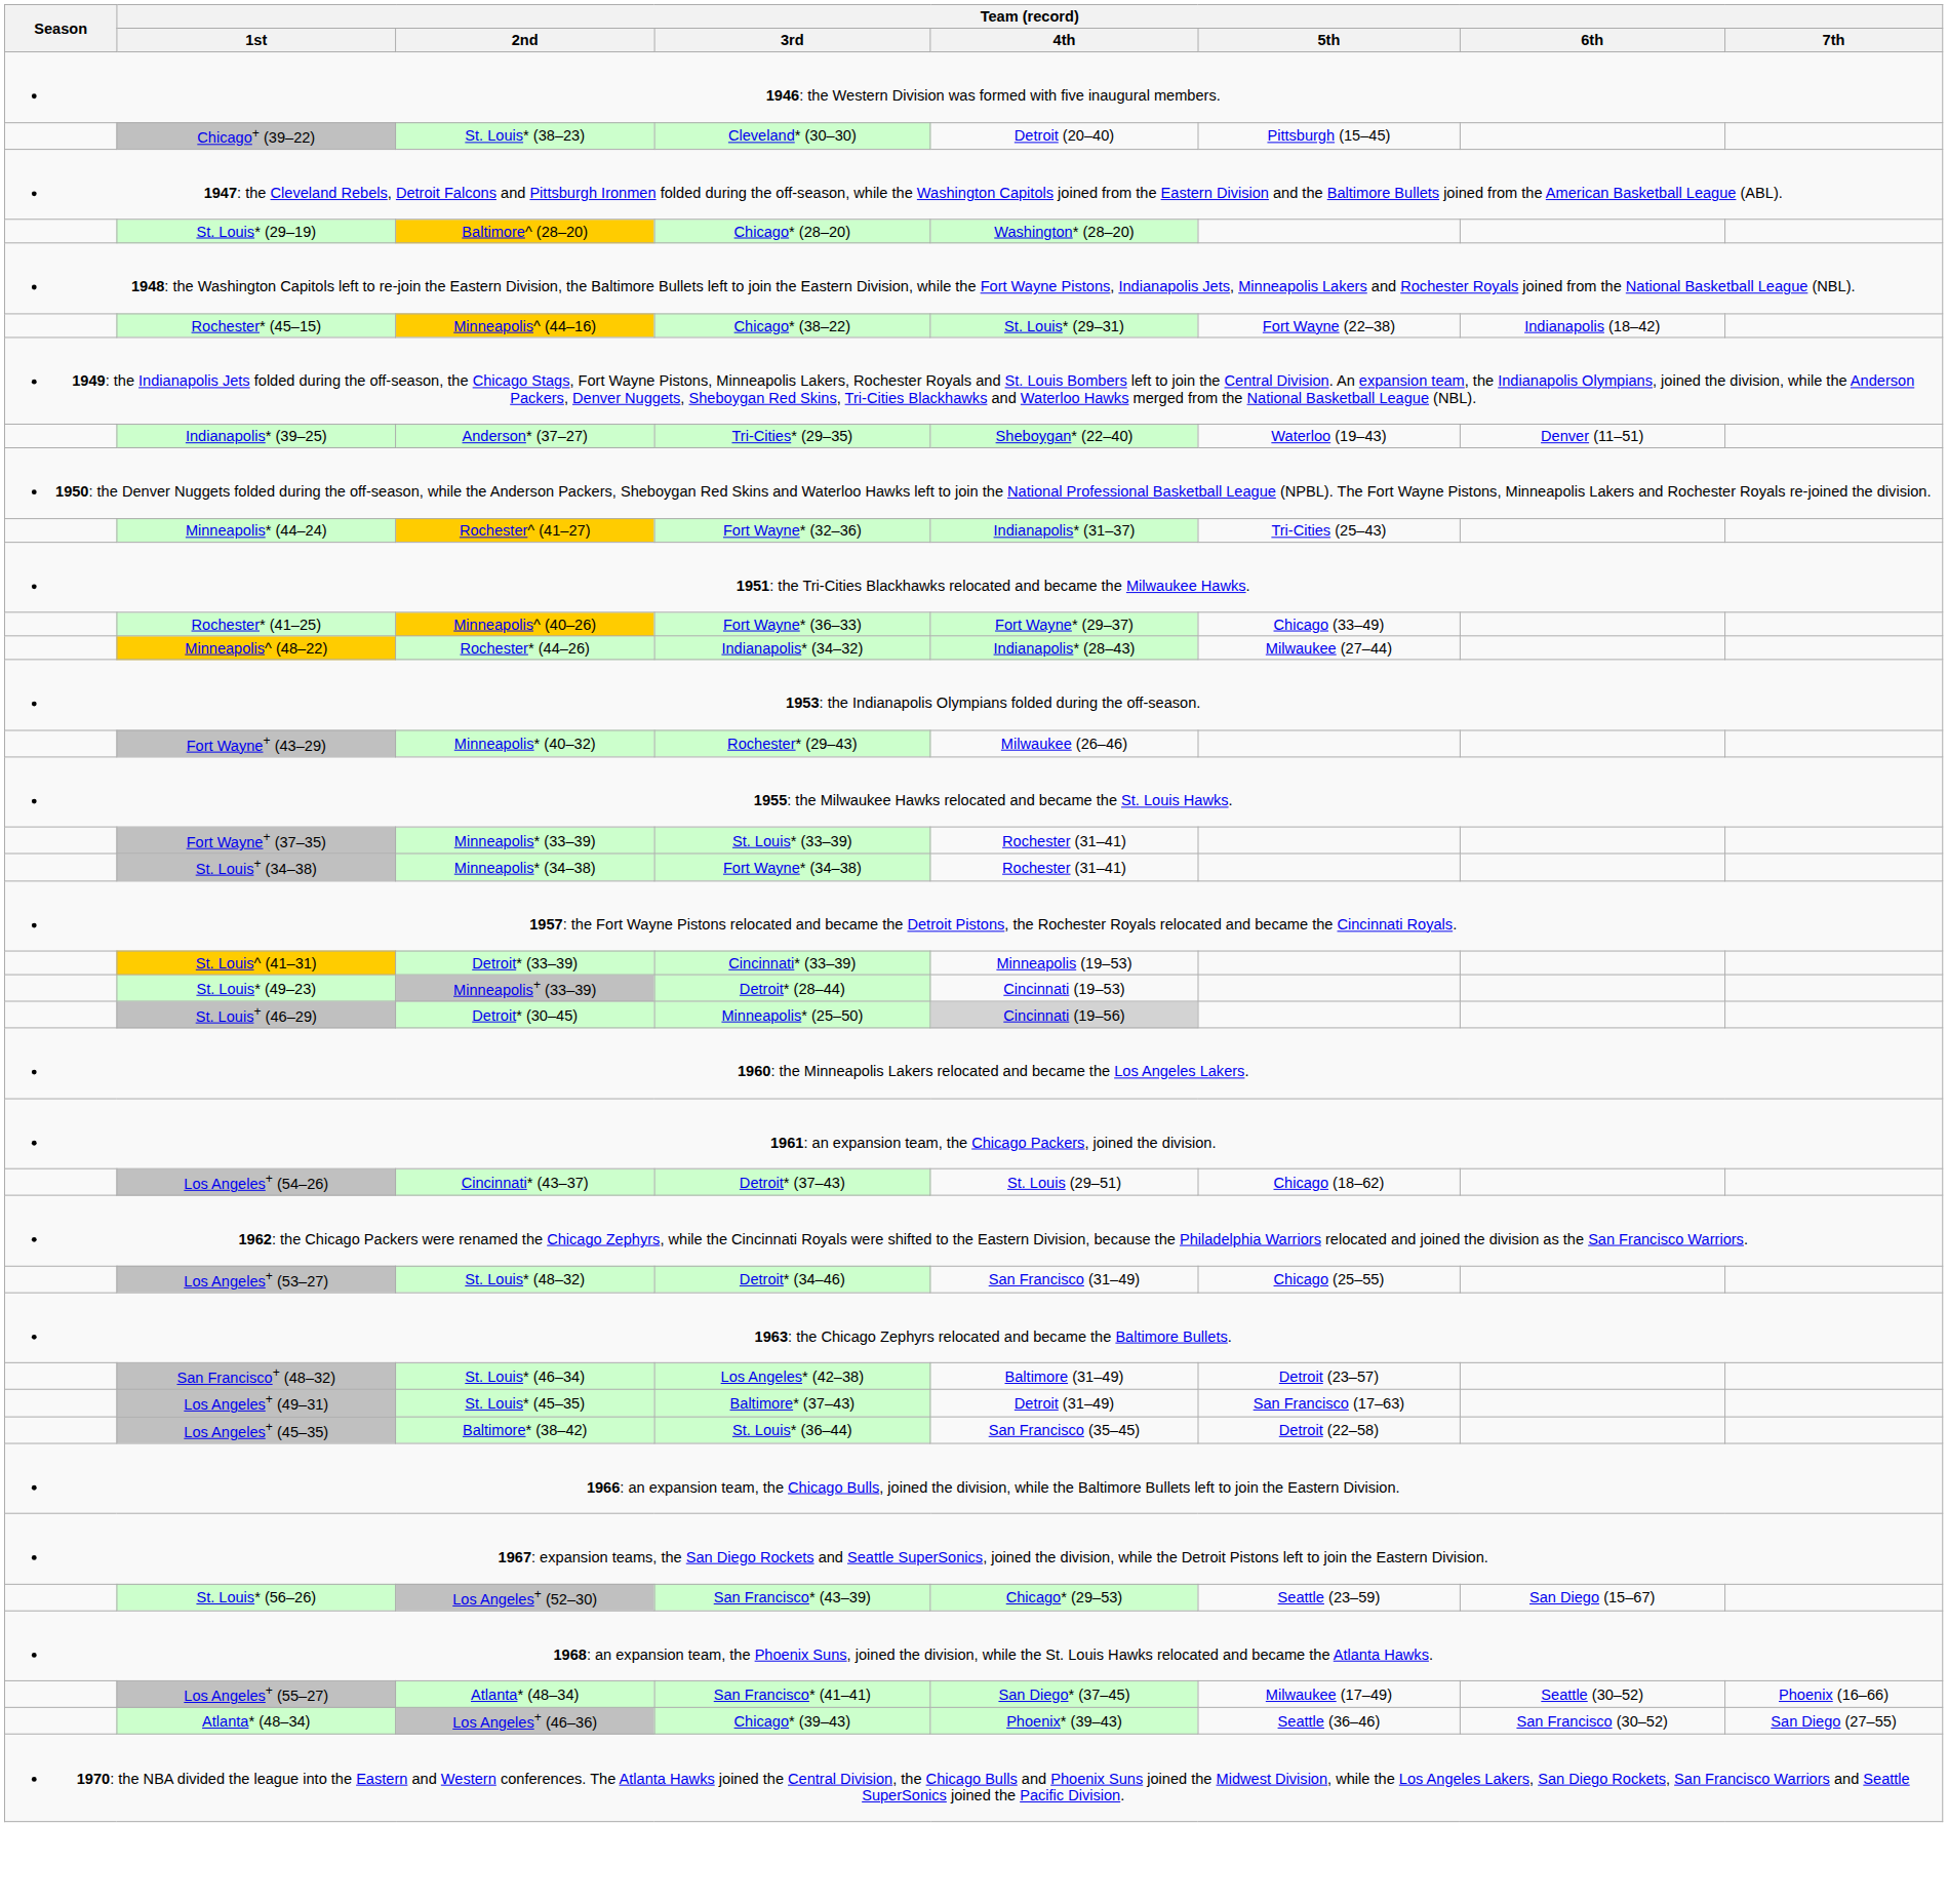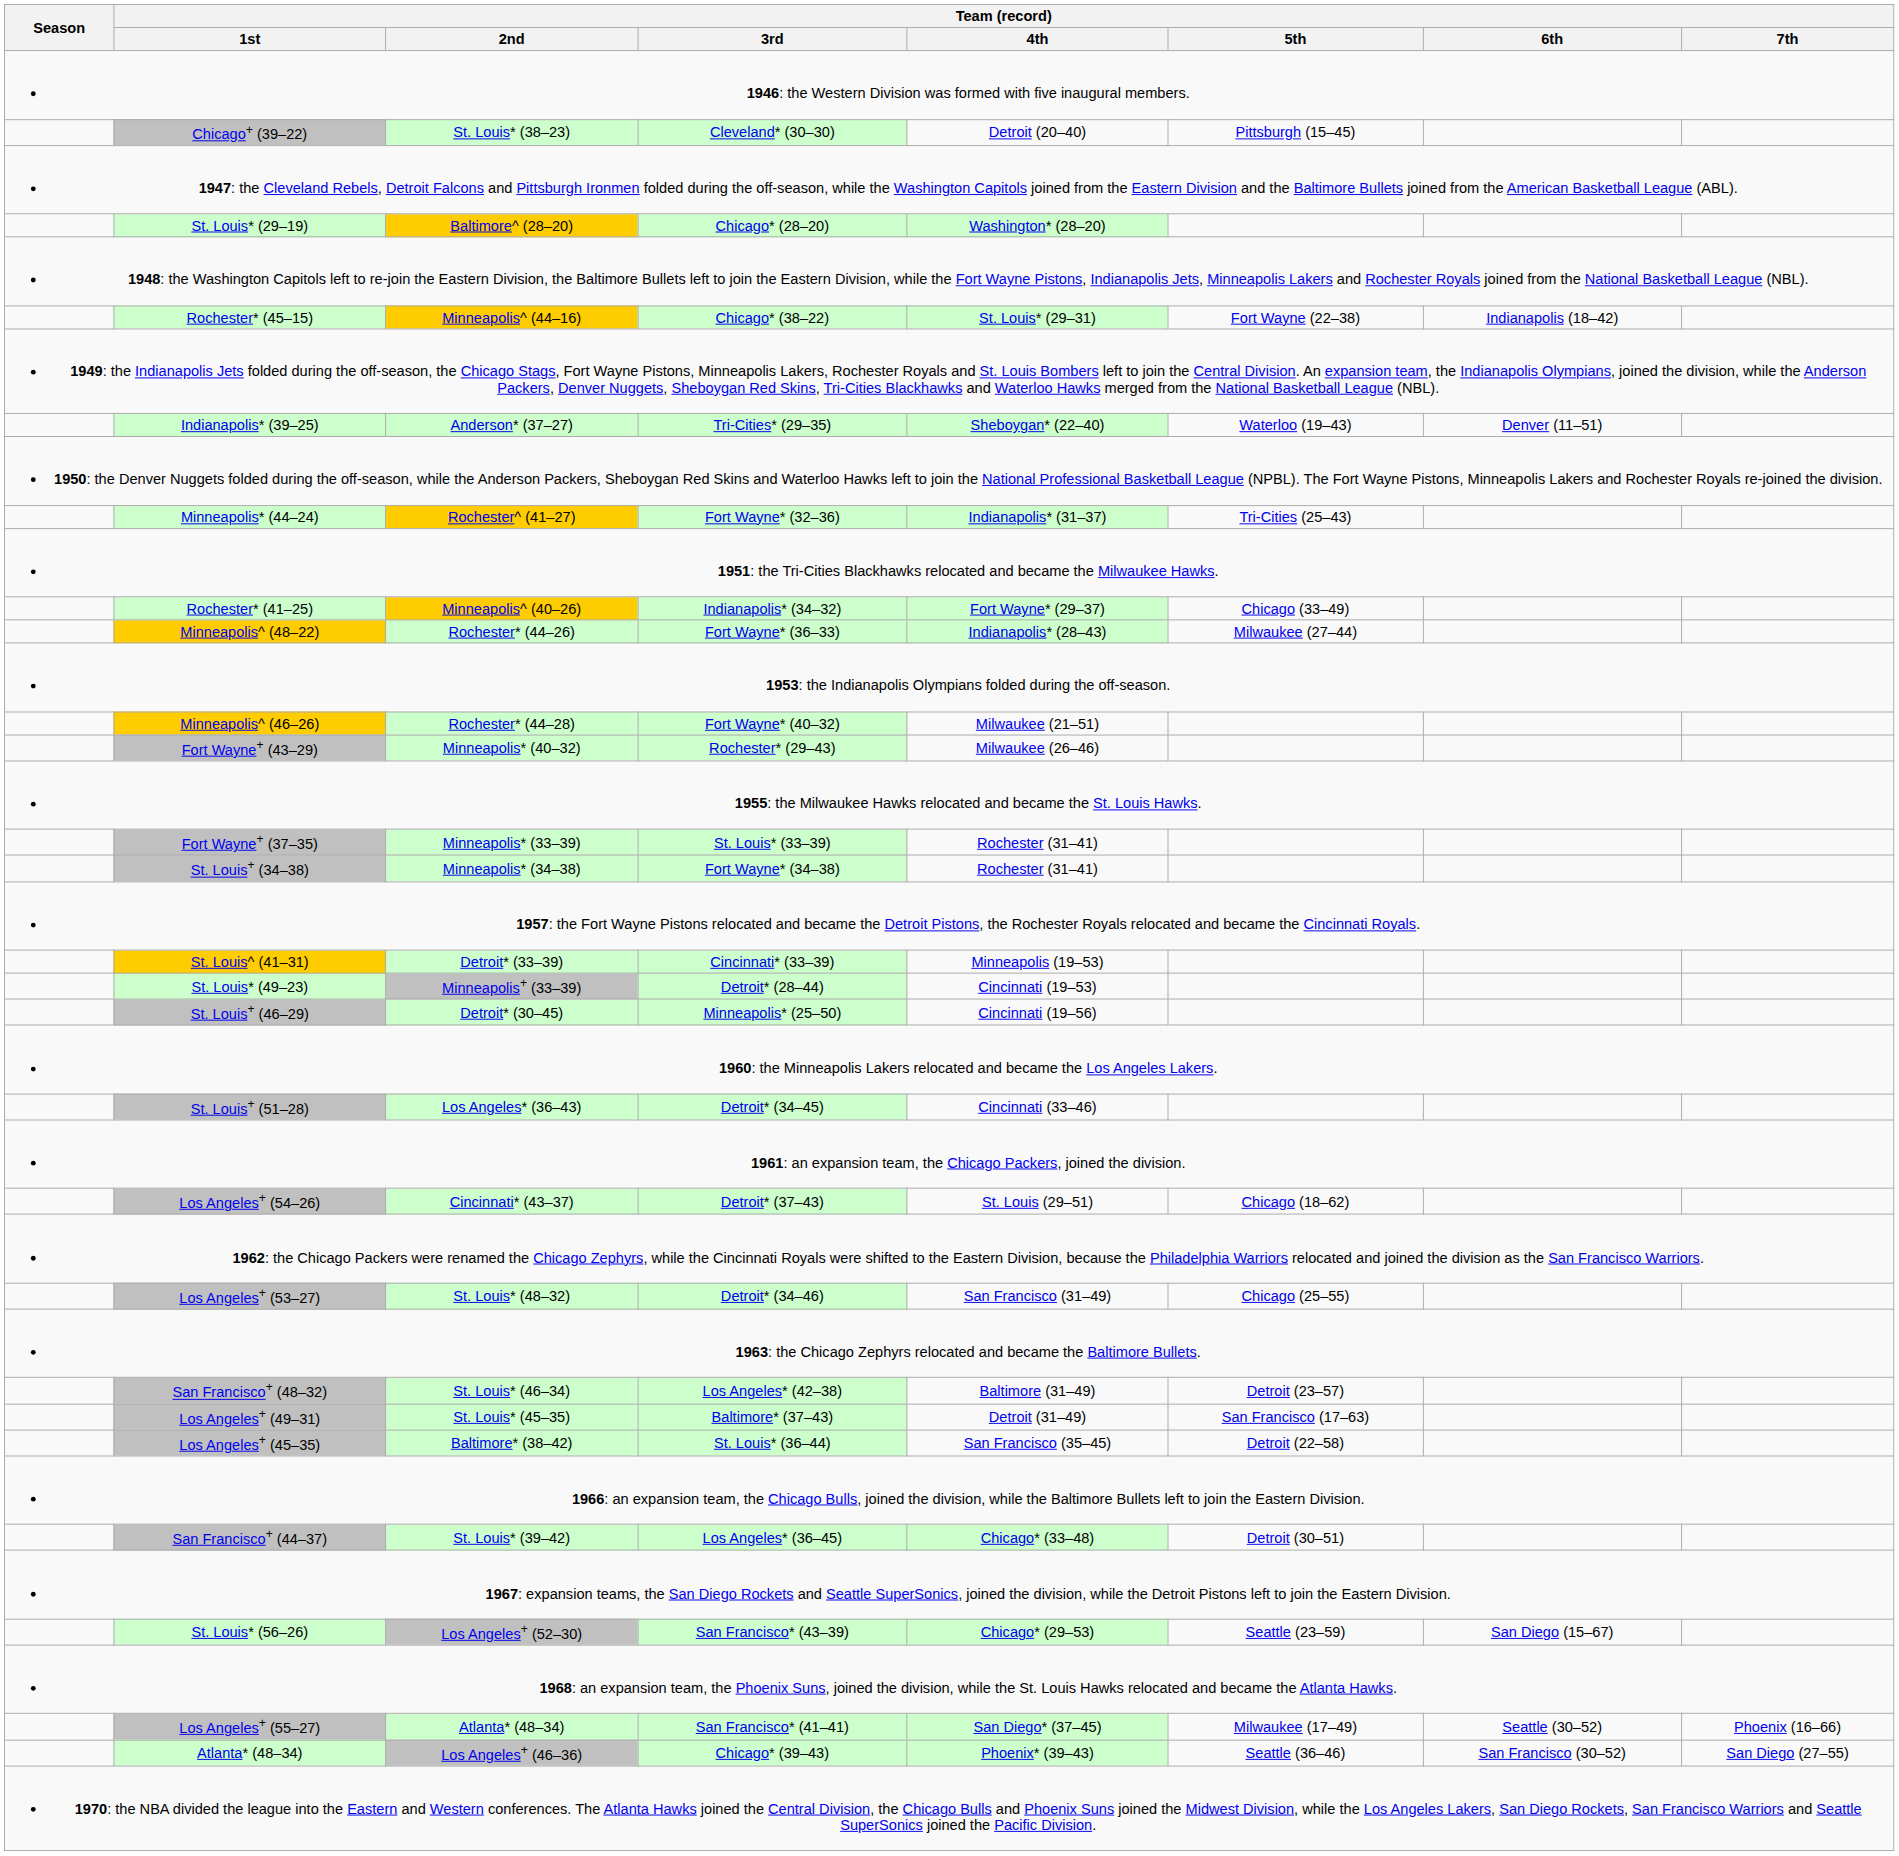Rochester* (41–25) | Team (record) / 3rd: Fort Wayne* (36–33) -> Indianapolis* (34–32)
Minneapolis^ (48–22) | Team (record) / 3rd: Indianapolis* (34–32) -> Fort Wayne* (36–33)
+ row: Minneapolis^ (46–26) | Rochester* (44–28) | Fort Wayne* (40–32) | Milwaukee (21–51)
St. Louis+ (46–29) | Team (record) / 4th: lightgrey background -> no background
+ row: St. Louis+ (51–28) | Los Angeles* (36–43) | Detroit* (34–45) | Cincinnati (33–46)
+ row: San Francisco+ (44–37) | St. Louis* (39–42) | Los Angeles* (36–45) | Chicago* (33–48) | Detroit (30–51)
